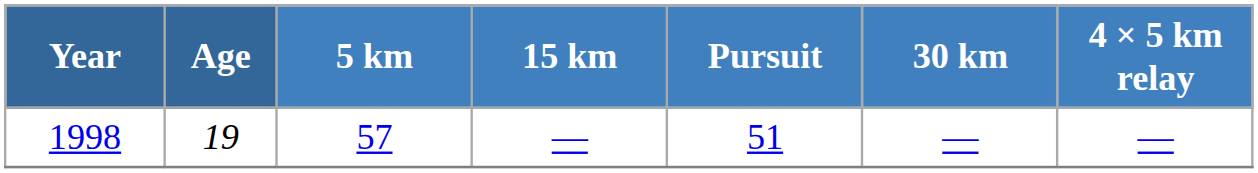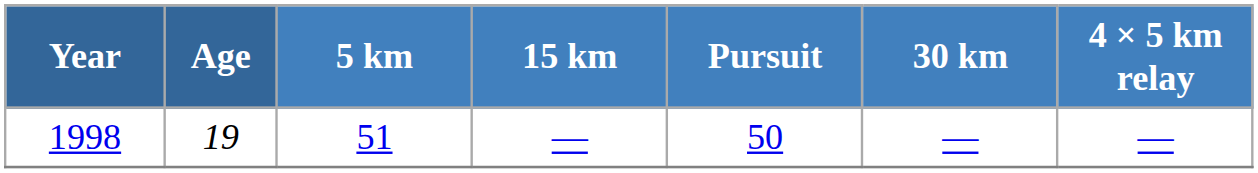1998 | 5 km: 57 -> 51
1998 | Pursuit: 51 -> 50
